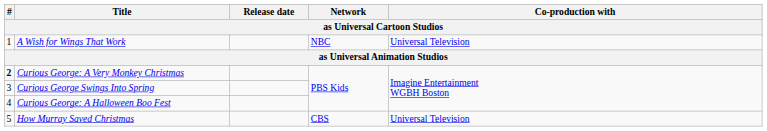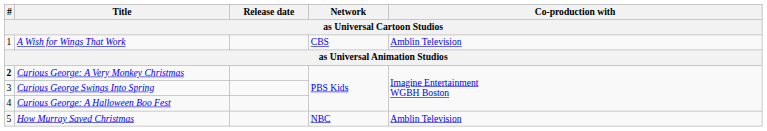A Wish for Wings That Work | Network: NBC -> CBS
A Wish for Wings That Work | Co-production with: Universal Television -> Amblin Television
How Murray Saved Christmas | Network: CBS -> NBC
How Murray Saved Christmas | Co-production with: Universal Television -> Amblin Television
